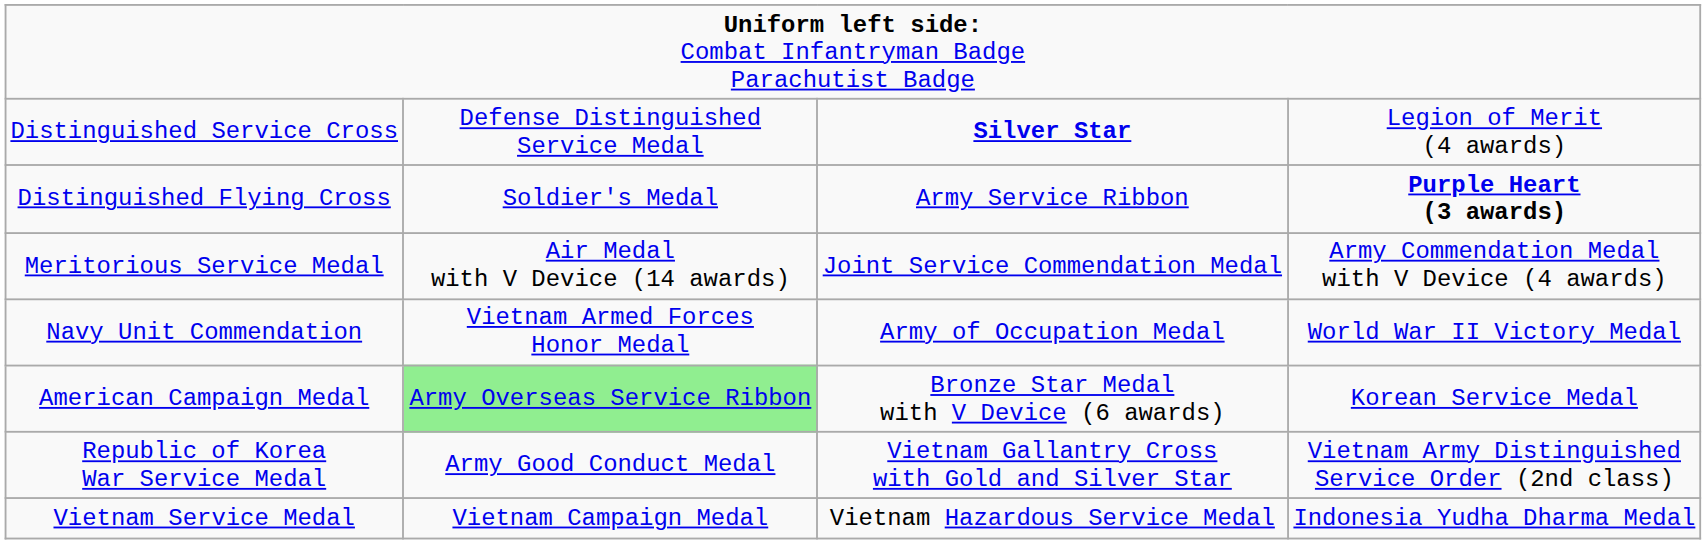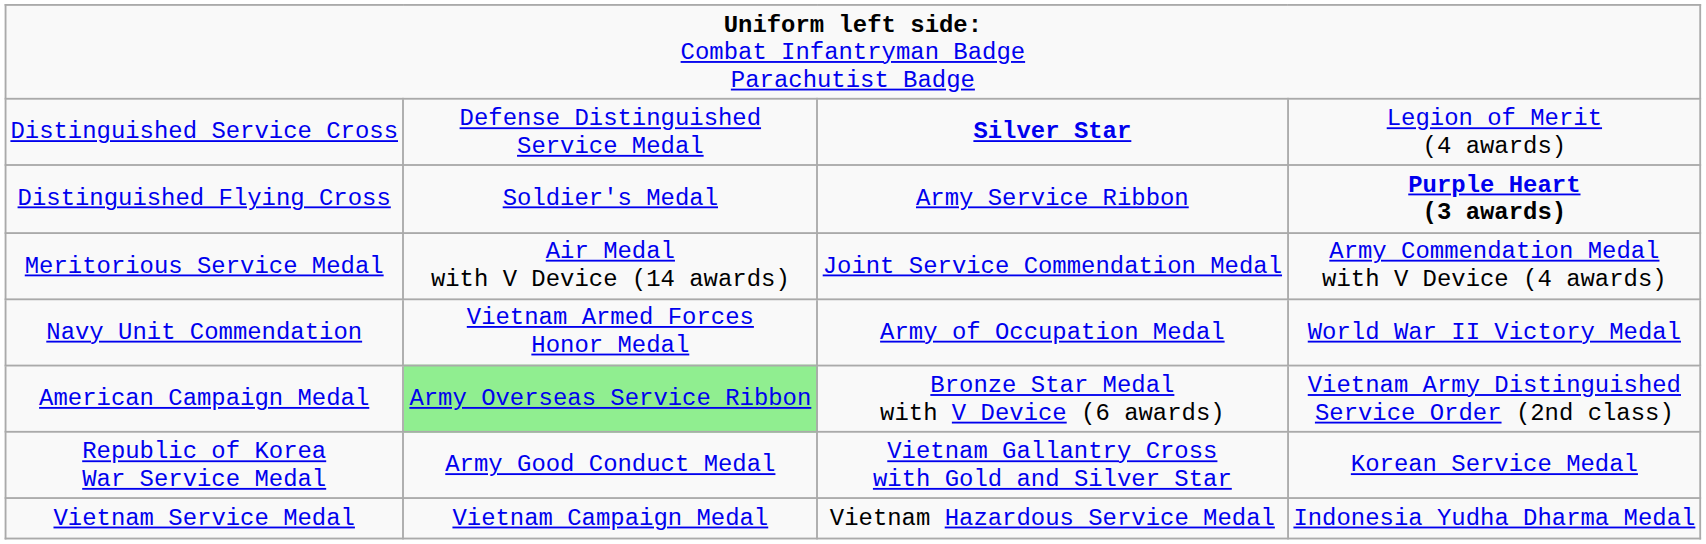American Campaign Medal | column 4: Korean Service Medal -> Vietnam Army Distinguished Service Order (2nd class)
Republic of Korea War Service Medal | column 4: Vietnam Army Distinguished Service Order (2nd class) -> Korean Service Medal
